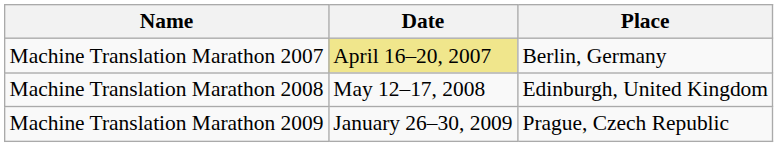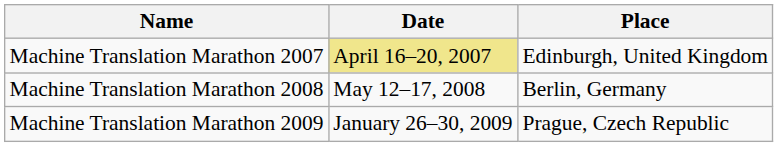Machine Translation Marathon 2007 | Place: Berlin, Germany -> Edinburgh, United Kingdom
Machine Translation Marathon 2008 | Place: Edinburgh, United Kingdom -> Berlin, Germany
